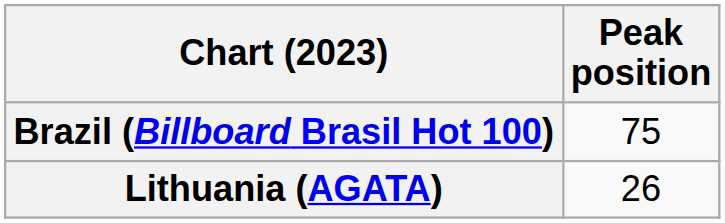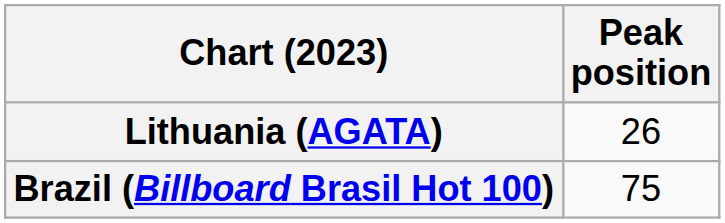rows swapped: Brazil (Billboard Brasil Hot 100) <-> Lithuania (AGATA)
